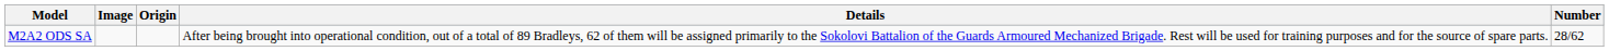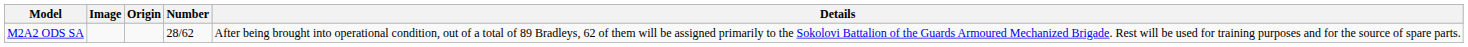columns swapped: Number <-> Details
